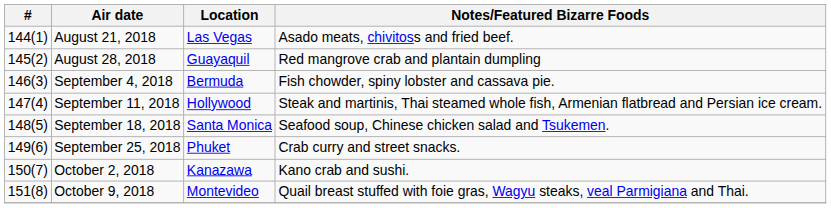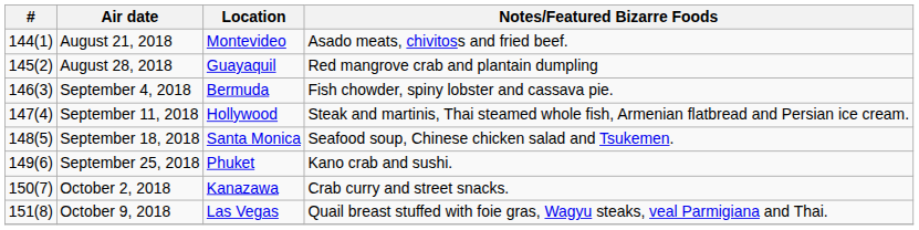August 21, 2018 | Location: Las Vegas -> Montevideo
September 25, 2018 | Notes/Featured Bizarre Foods: Crab curry and street snacks. -> Kano crab and sushi.
October 2, 2018 | Notes/Featured Bizarre Foods: Kano crab and sushi. -> Crab curry and street snacks.
October 9, 2018 | Location: Montevideo -> Las Vegas
